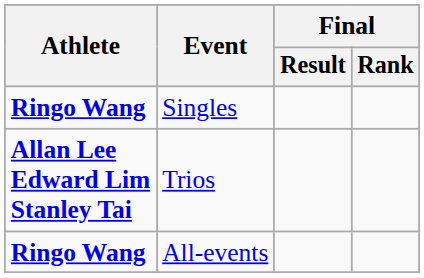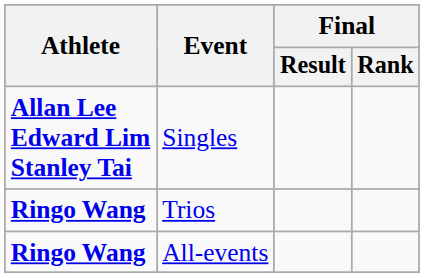Singles | Athlete: Ringo Wang -> Allan Lee Edward Lim Stanley Tai
Trios | Athlete: Allan Lee Edward Lim Stanley Tai -> Ringo Wang
